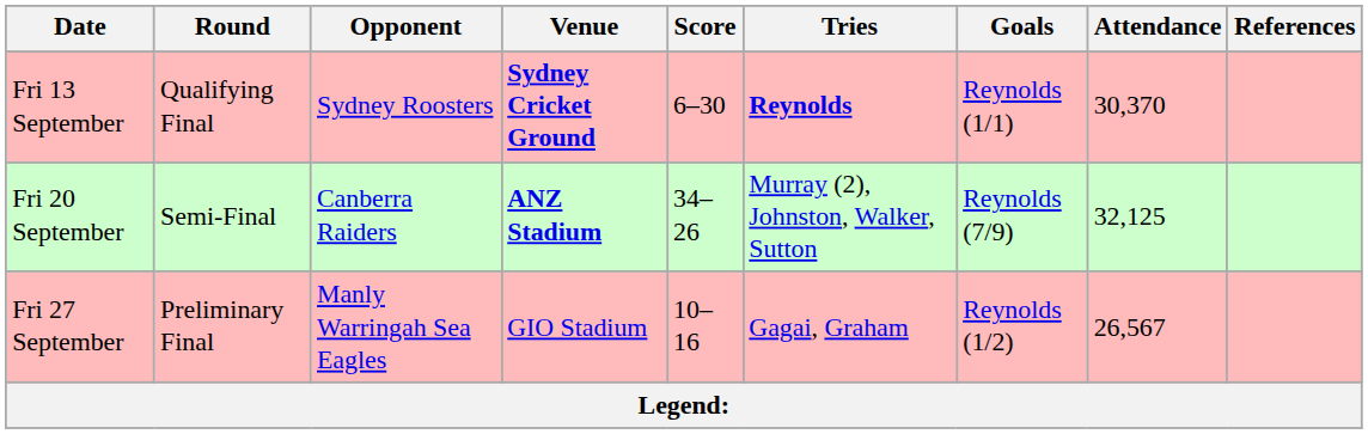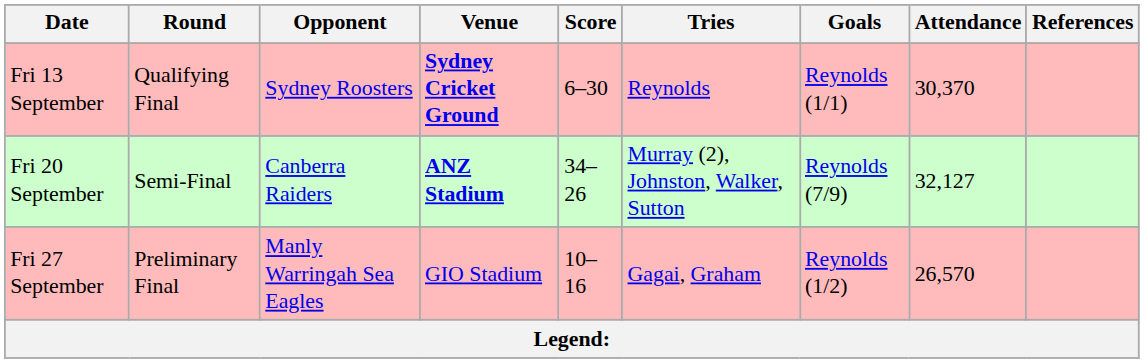Fri 13 September | Tries: bold -> normal
Fri 20 September | Attendance: 32,125 -> 32,127
Fri 27 September | Attendance: 26,567 -> 26,570
